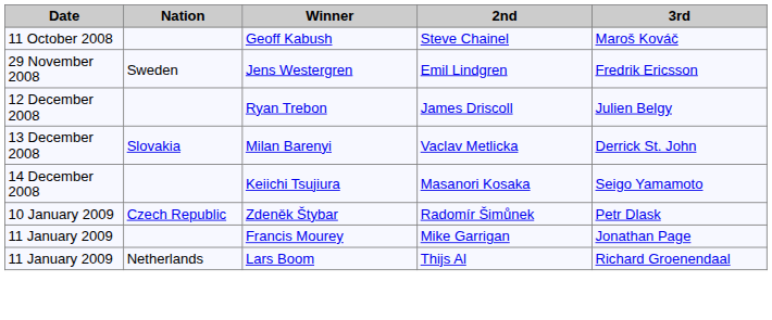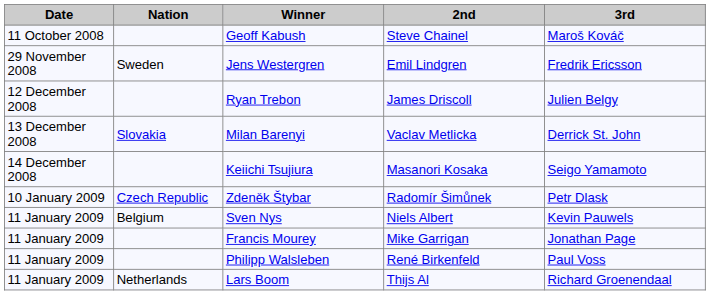+ row: 11 January 2009 | Belgium | Sven Nys | Niels Albert | Kevin Pauwels
+ row: 11 January 2009 | Philipp Walsleben | René Birkenfeld | Paul Voss
